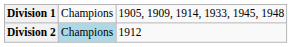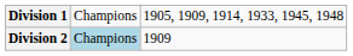Division 2 | column 3: 1912 -> 1909
